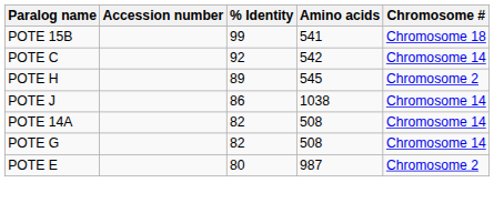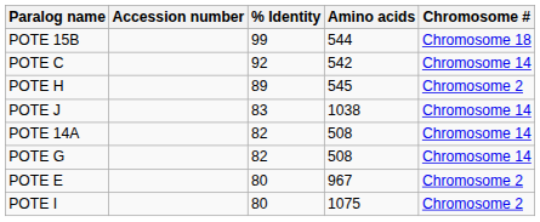POTE 15B | Amino acids: 541 -> 544
POTE J | % Identity: 86 -> 83
POTE E | Amino acids: 987 -> 967
+ row: POTE I | 80 | 1075 | Chromosome 2
